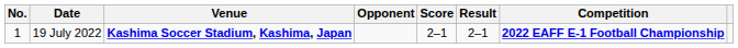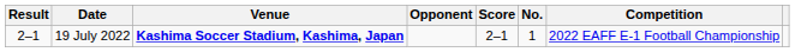columns swapped: No. <-> Result
19 July 2022 | Competition: bold -> normal
